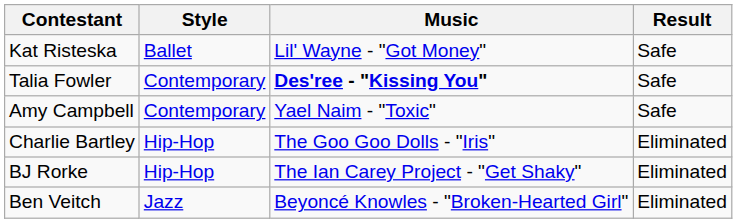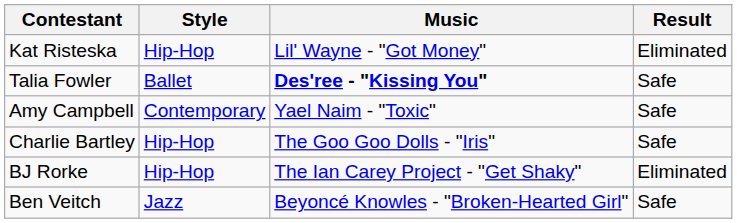Kat Risteska | Style: Ballet -> Hip-Hop
Kat Risteska | Result: Safe -> Eliminated
Talia Fowler | Style: Contemporary -> Ballet
Charlie Bartley | Result: Eliminated -> Safe
Ben Veitch | Result: Eliminated -> Safe
